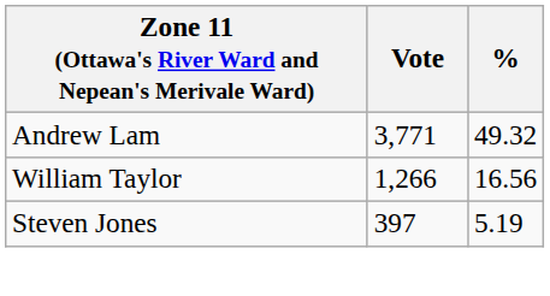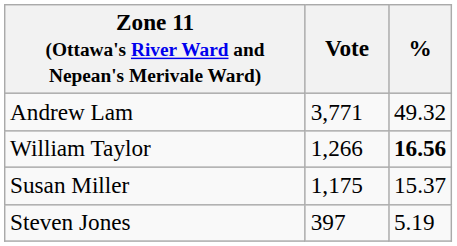William Taylor | %: normal -> bold
+ row: Susan Miller | 1,175 | 15.37
